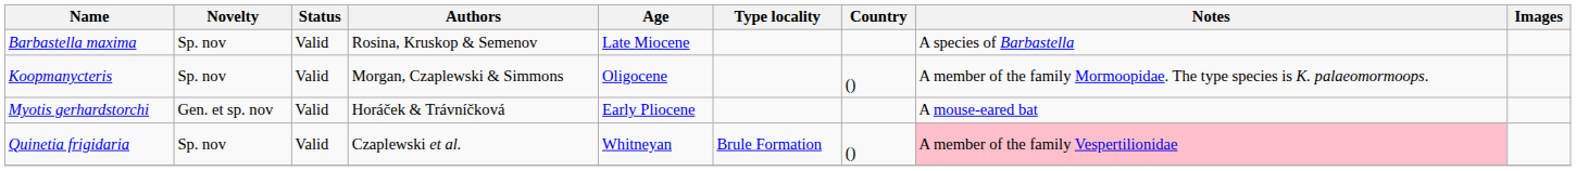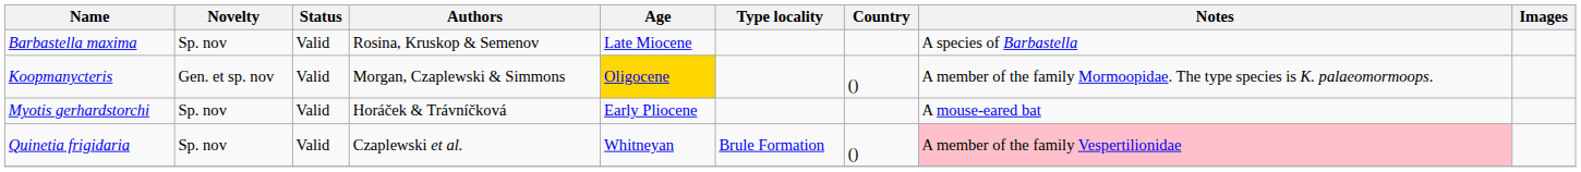Koopmanycteris | Novelty: Sp. nov -> Gen. et sp. nov
Koopmanycteris | Age: no background -> gold background
Myotis gerhardstorchi | Novelty: Gen. et sp. nov -> Sp. nov
